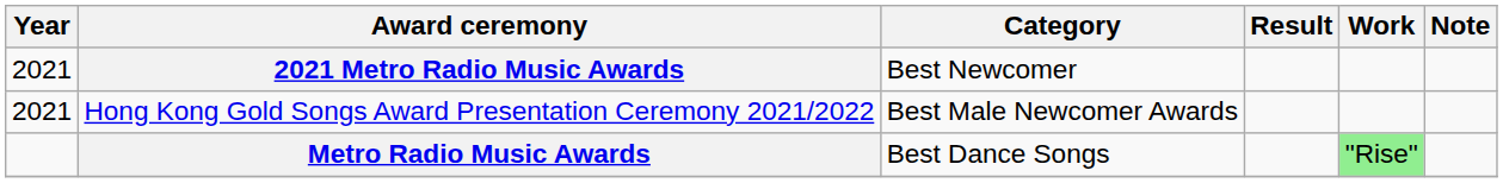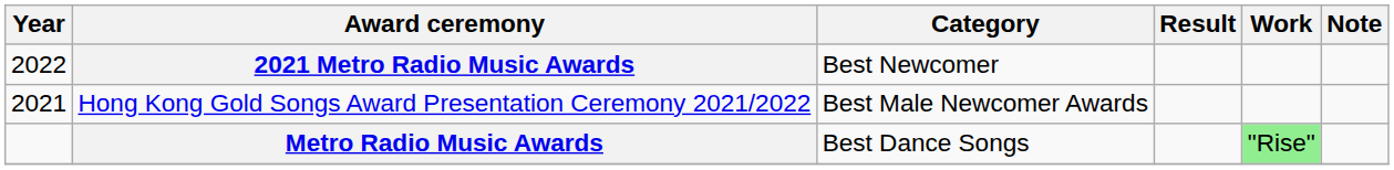2021 Metro Radio Music Awards | Year: 2021 -> 2022
